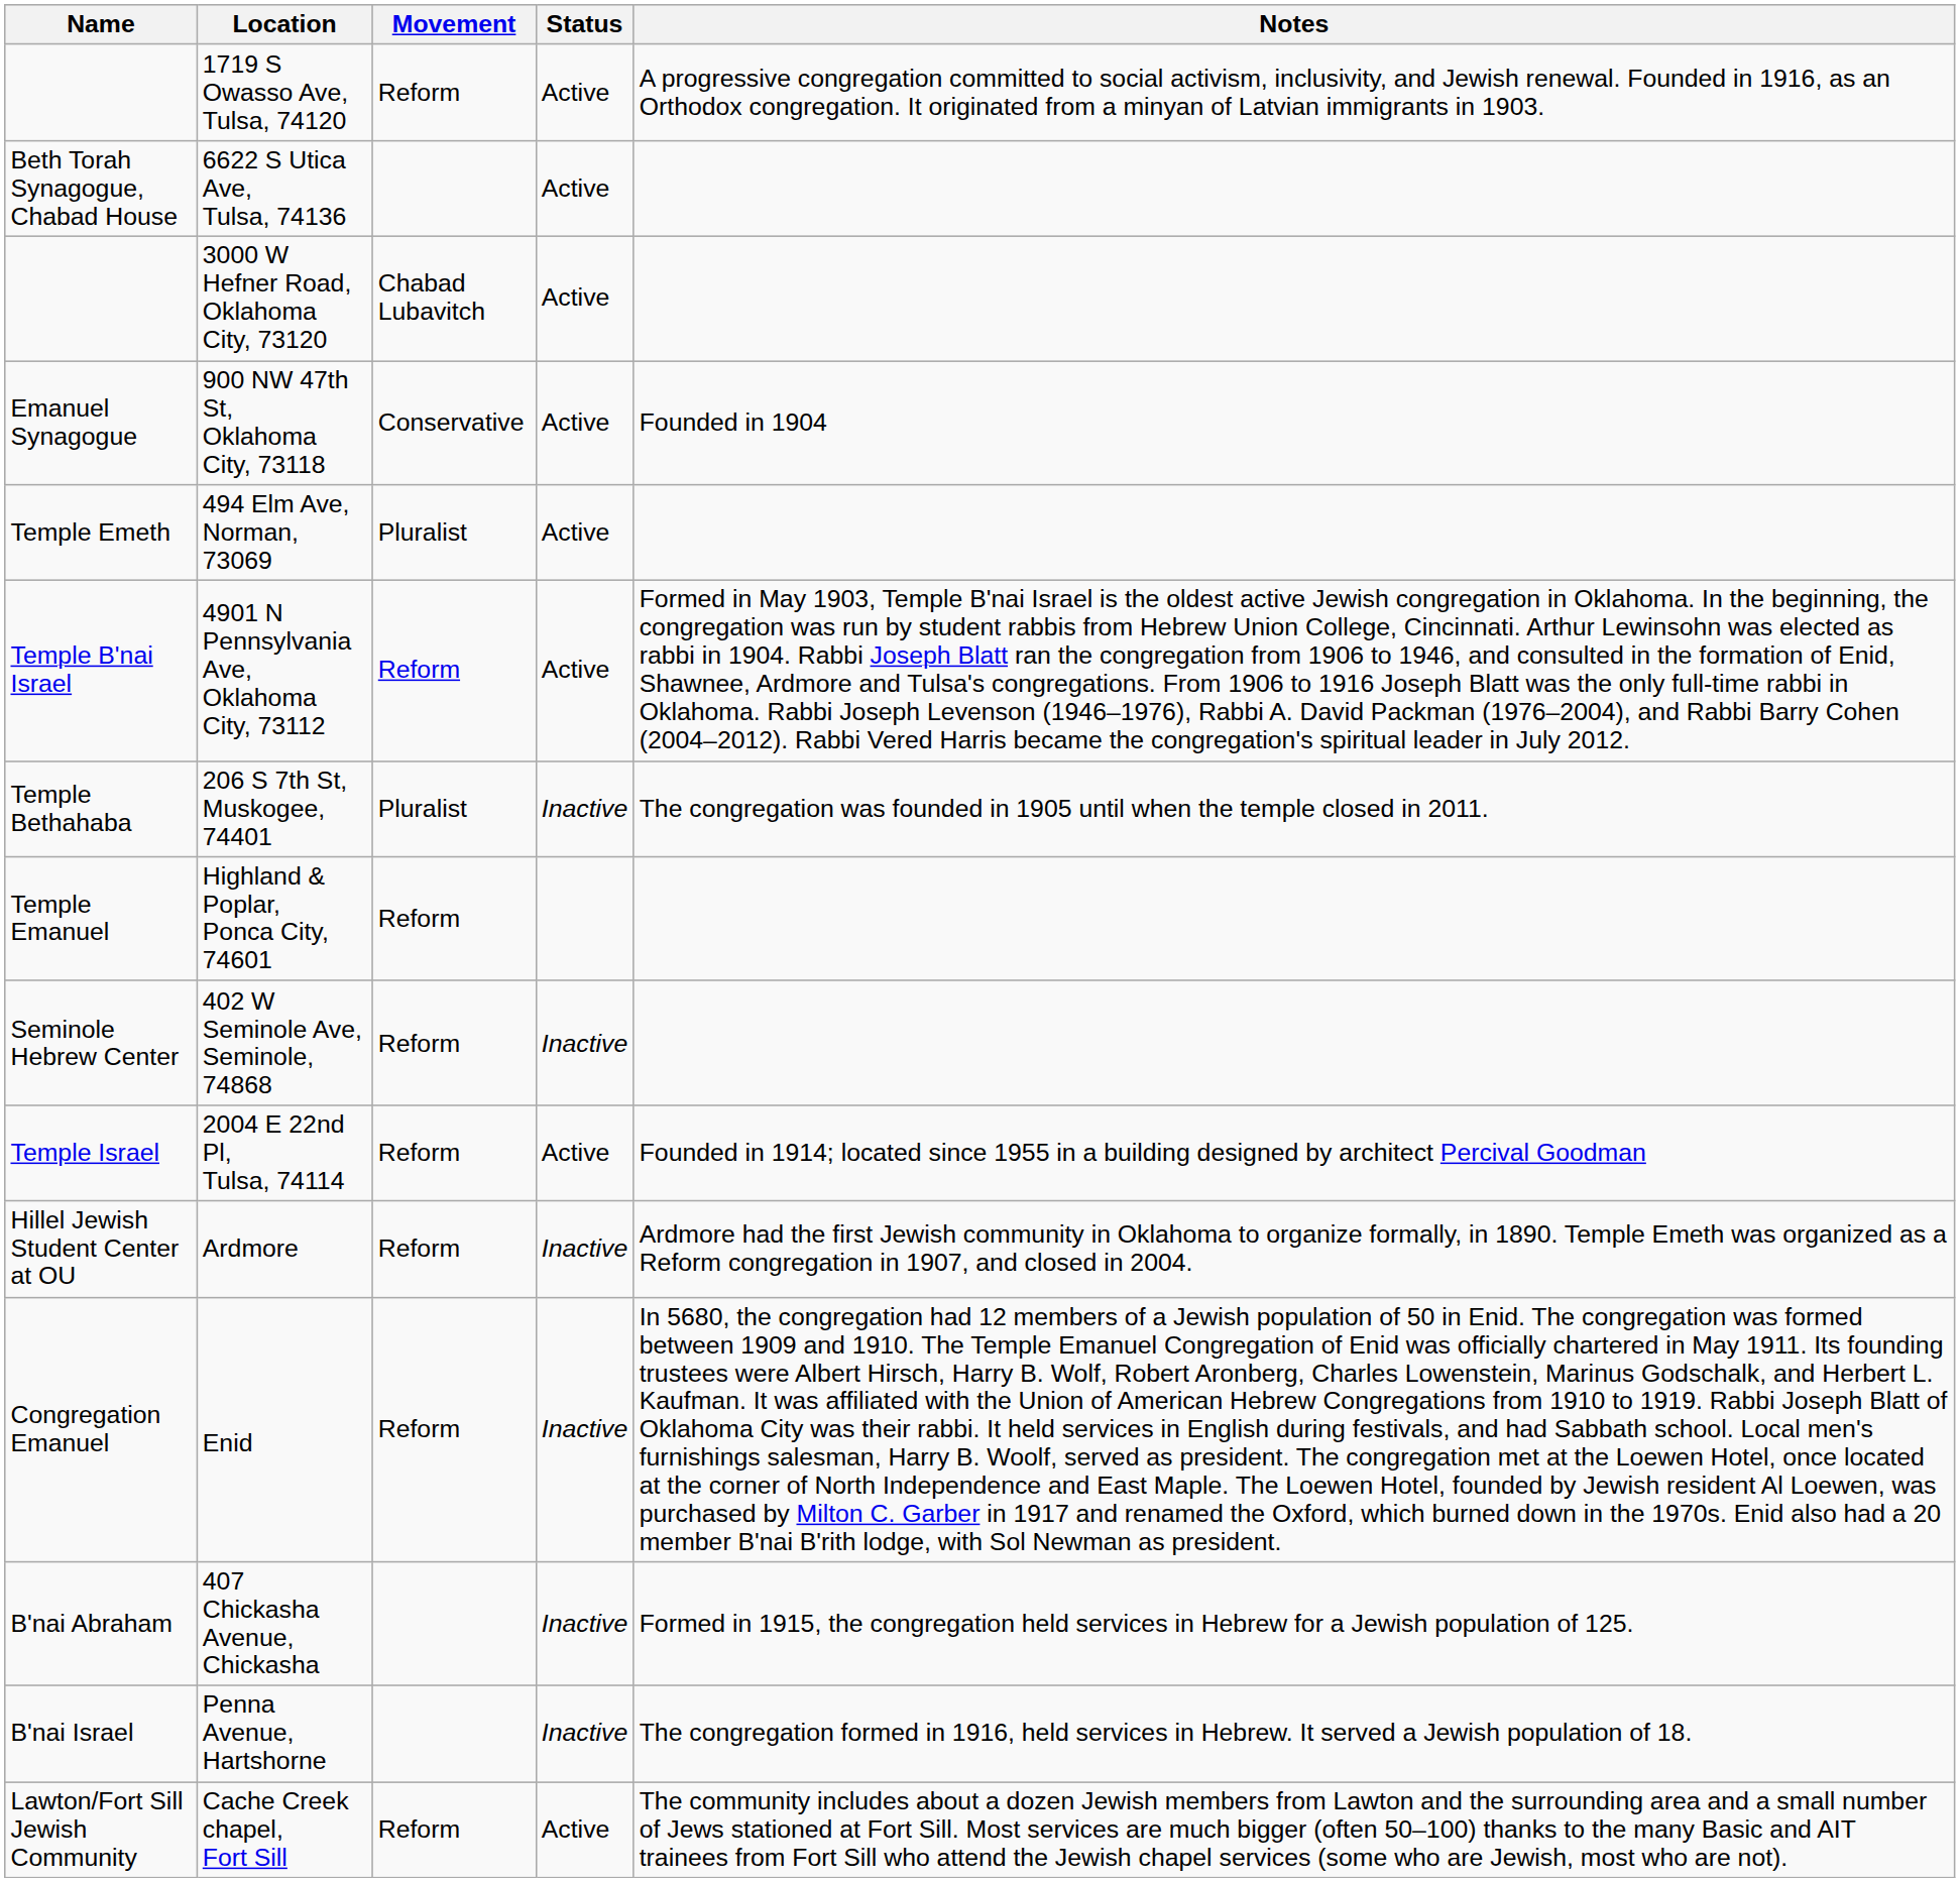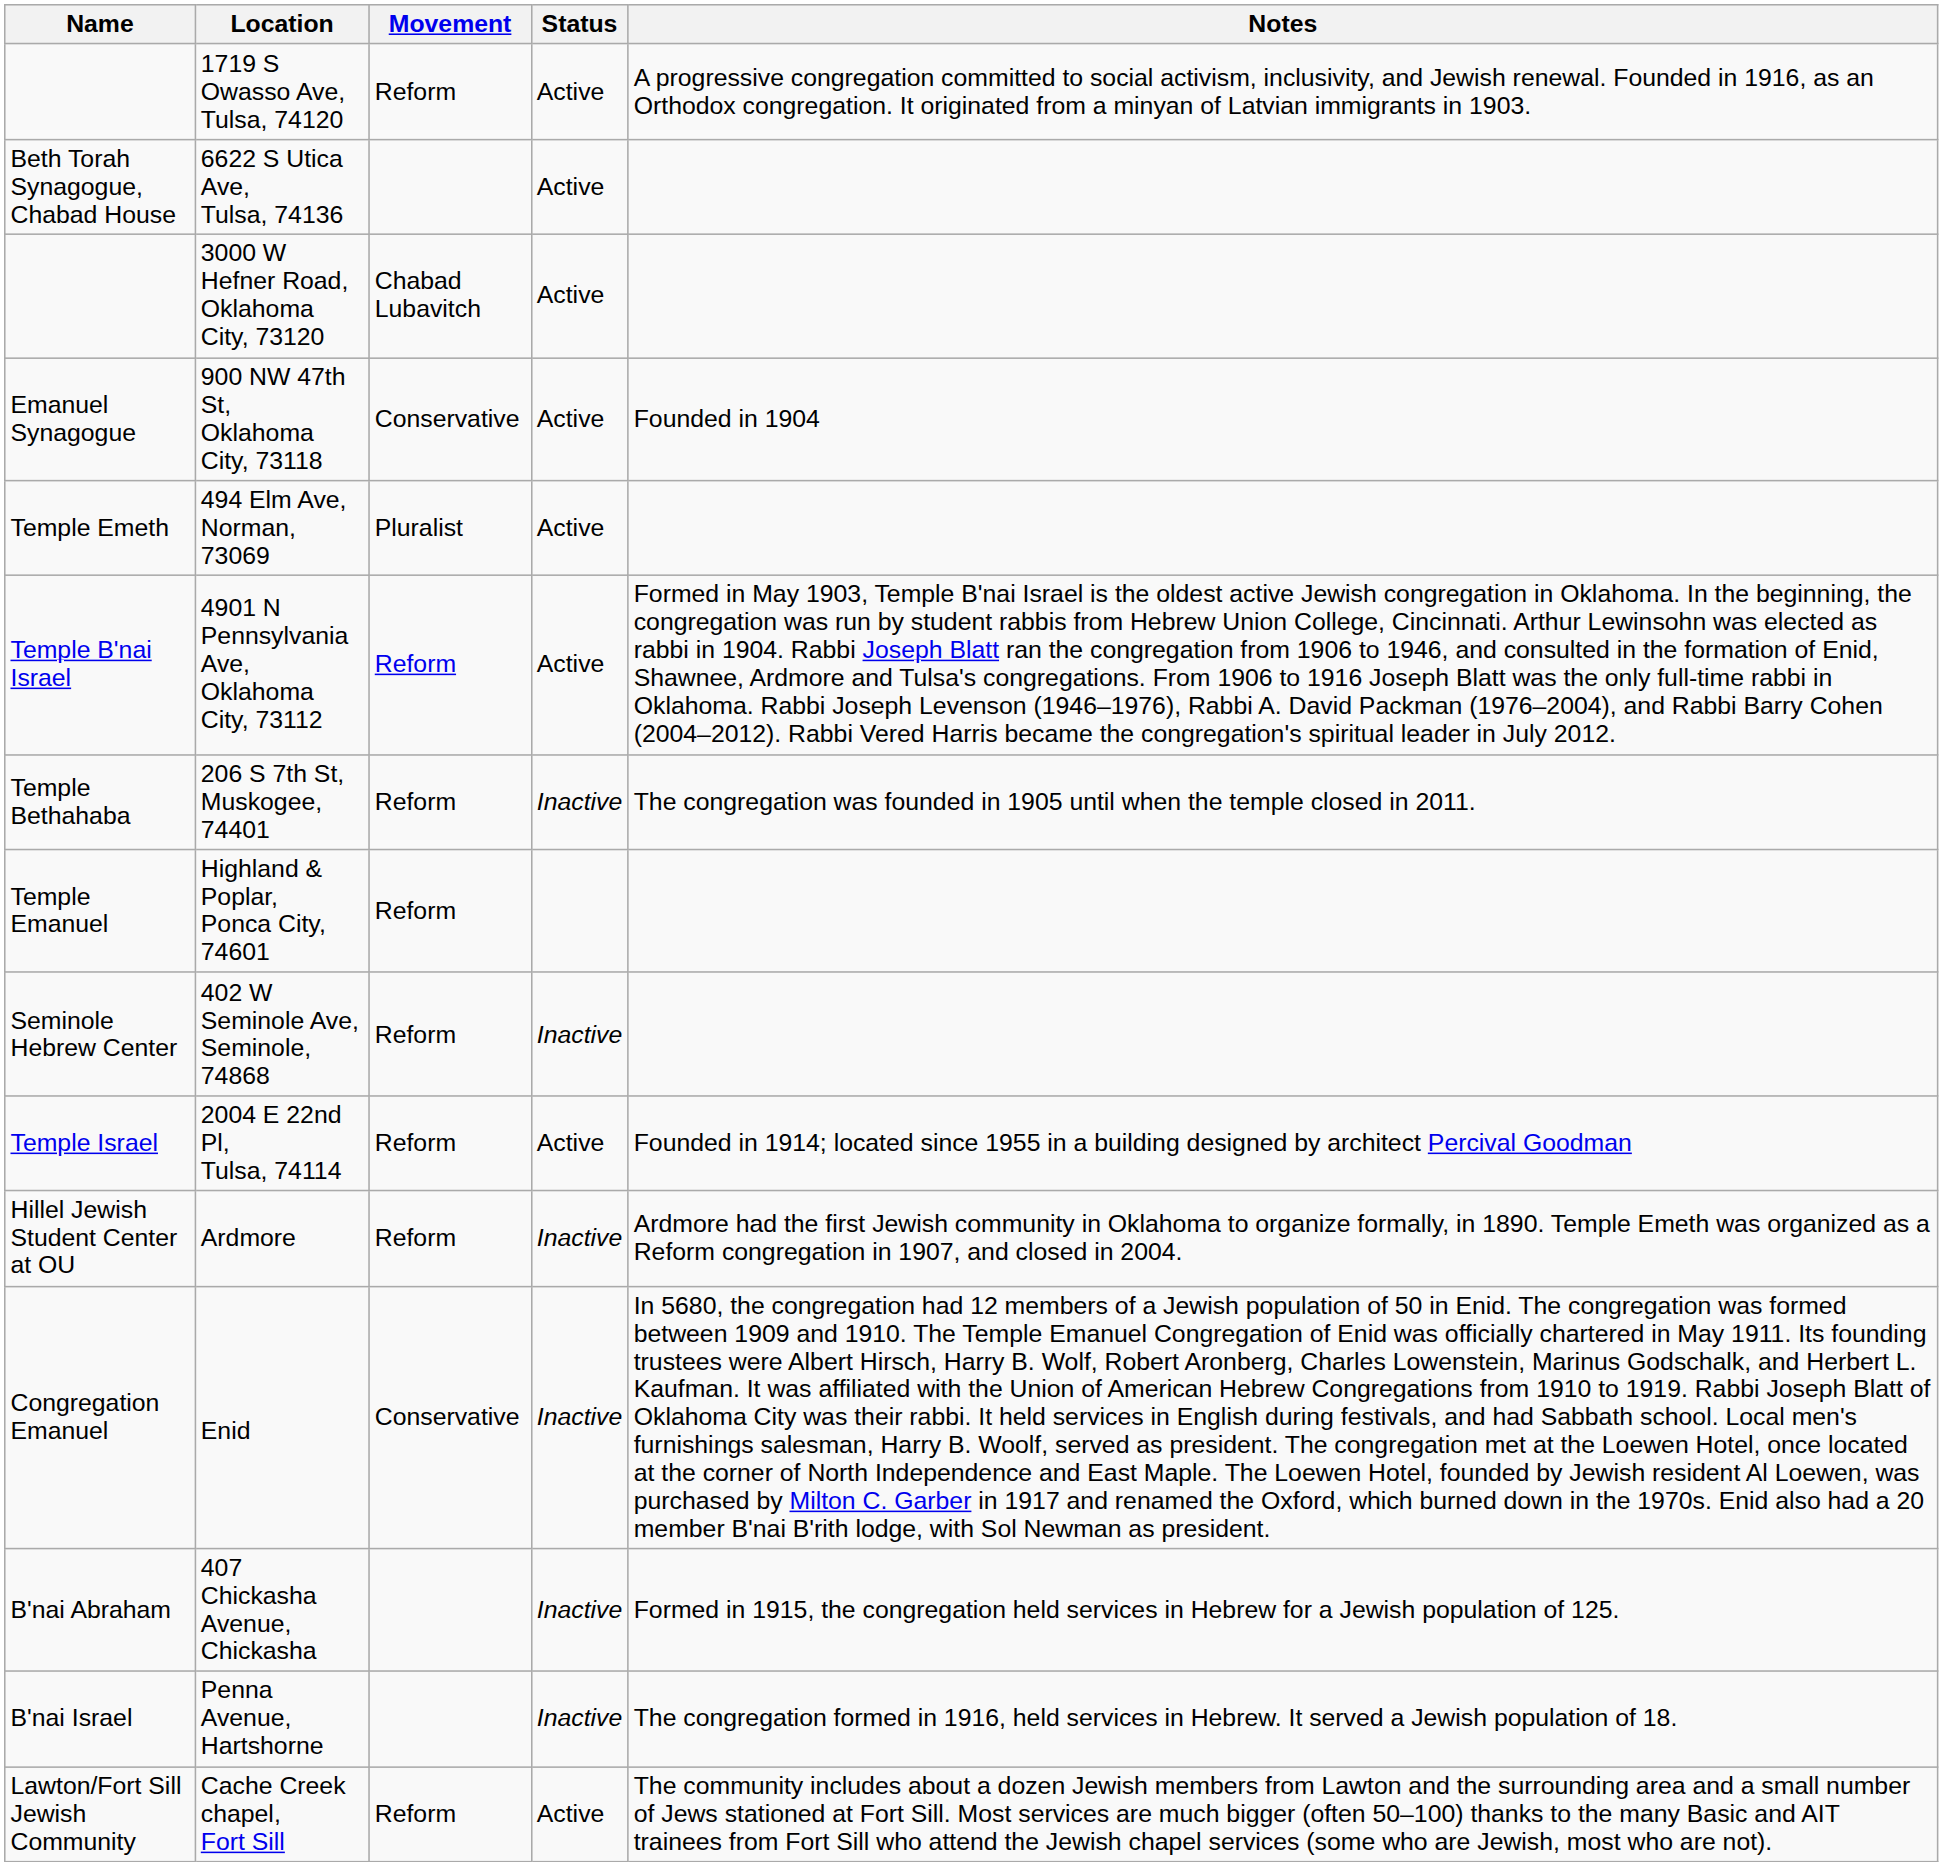206 S 7th St, Muskogee, 74401 | Movement: Pluralist -> Reform
Enid | Movement: Reform -> Conservative
